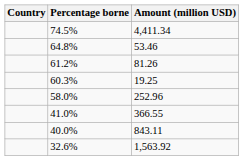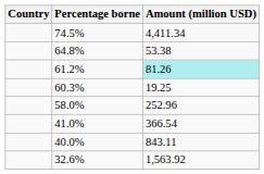64.8% | Amount (million USD): 53.46 -> 53.38
61.2% | Amount (million USD): no background -> paleturquoise background
41.0% | Amount (million USD): 366.55 -> 366.54
